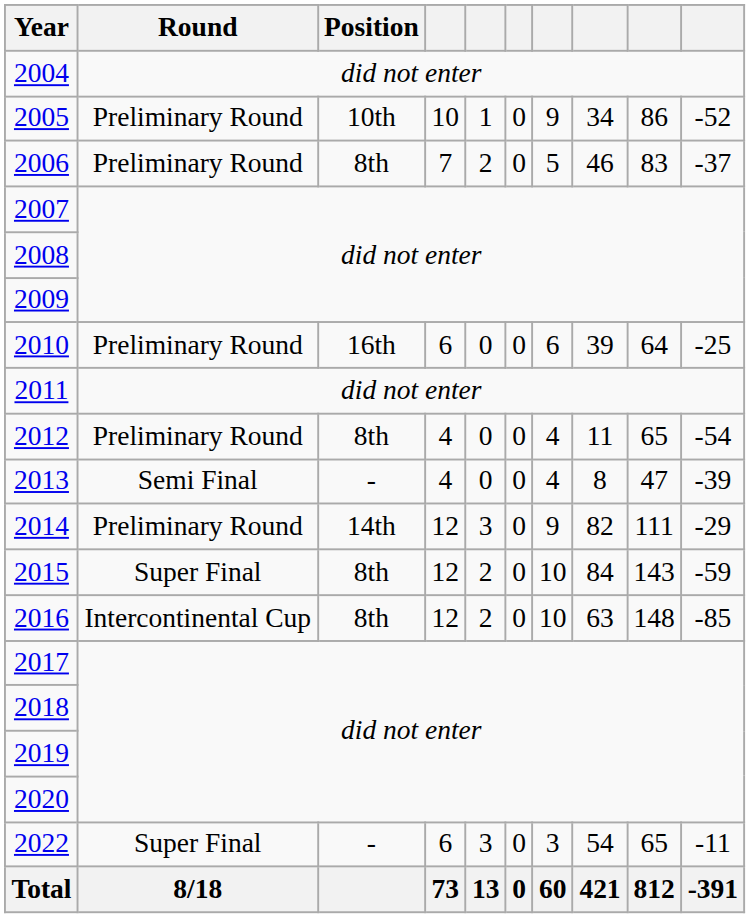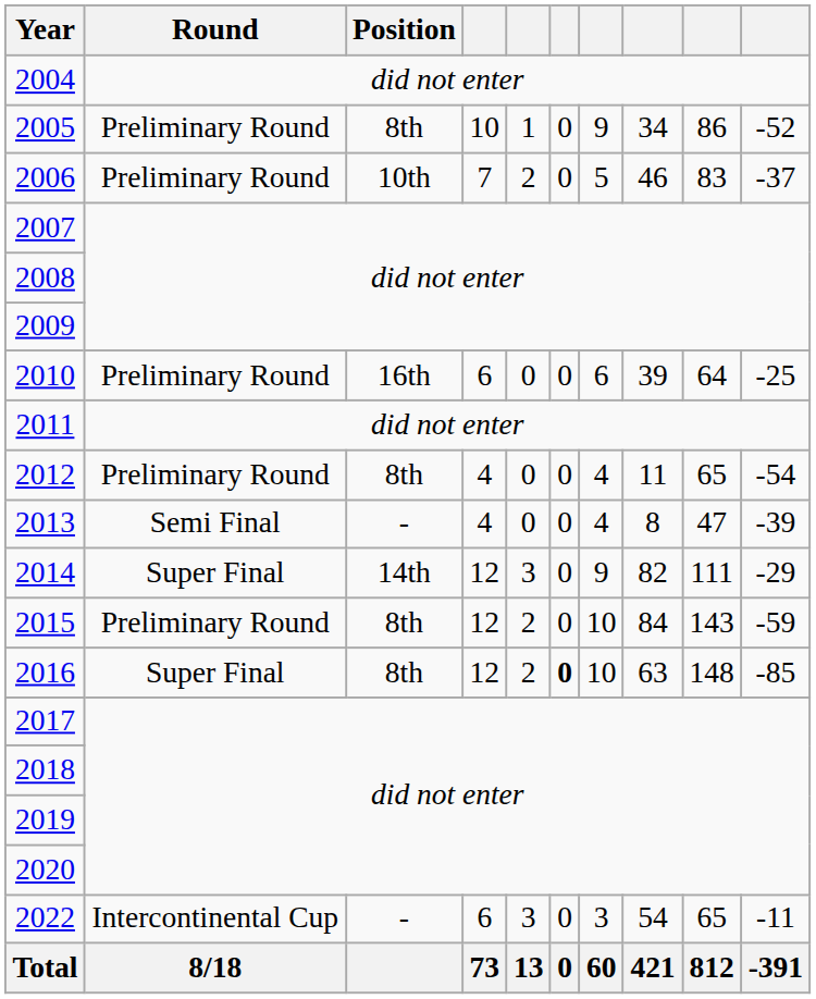2005 | Position: 10th -> 8th
2006 | Position: 8th -> 10th
2014 | Round: Preliminary Round -> Super Final
2015 | Round: Super Final -> Preliminary Round
2016 | Round: Intercontinental Cup -> Super Final
2016 | column 6: normal -> bold
2022 | Round: Super Final -> Intercontinental Cup
